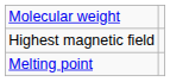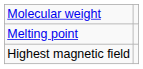rows swapped: Melting point <-> Highest magnetic field
